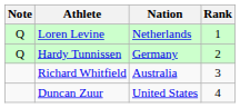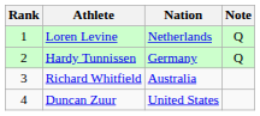columns swapped: Rank <-> Note
